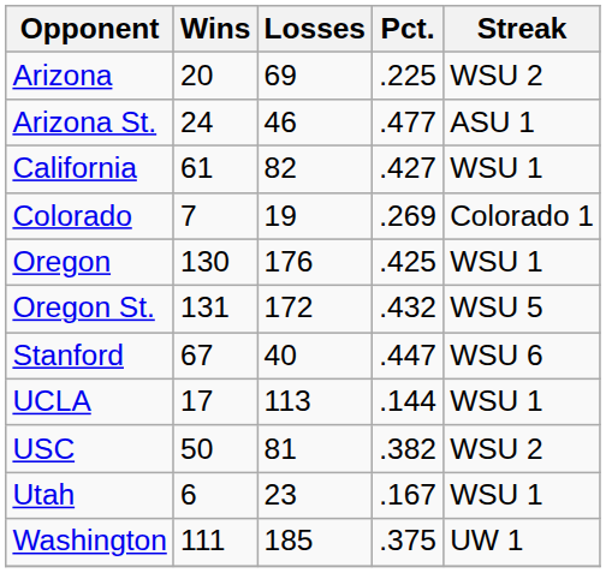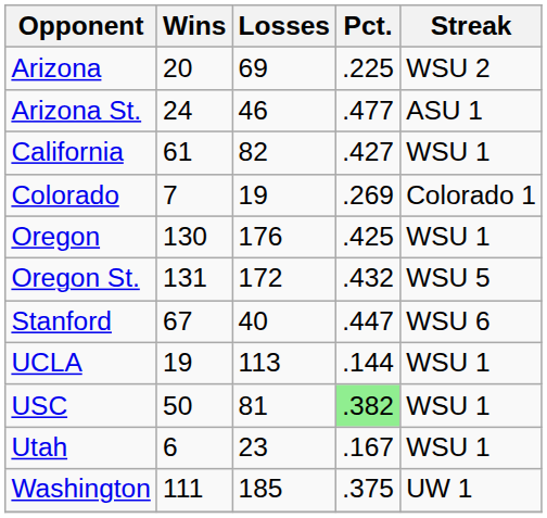UCLA | Wins: 17 -> 19
USC | Pct.: no background -> lightgreen background
USC | Streak: WSU 2 -> WSU 1
